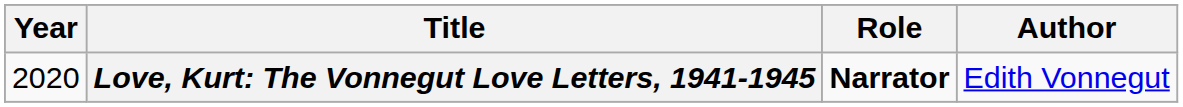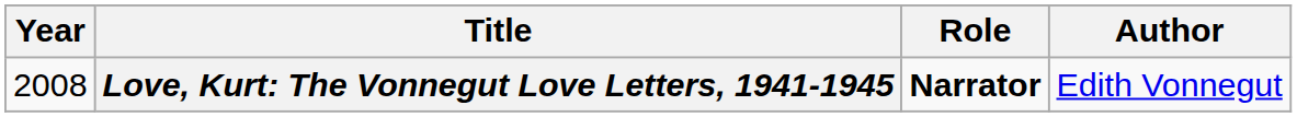Love, Kurt: The Vonnegut Love Letters, 1941-1945 | Year: 2020 -> 2008
